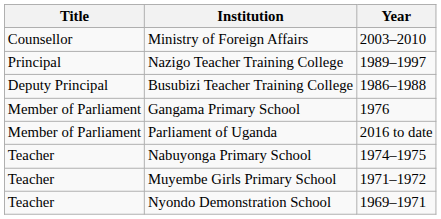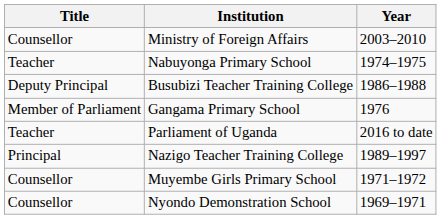rows swapped: Nazigo Teacher Training College <-> Nabuyonga Primary School
Parliament of Uganda | Title: Member of Parliament -> Teacher
Muyembe Girls Primary School | Title: Teacher -> Counsellor
Nyondo Demonstration School | Title: Teacher -> Counsellor
